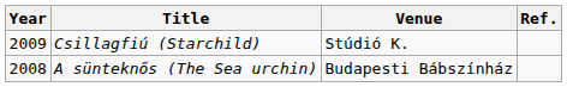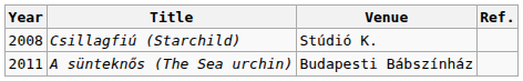Csillagfiú (Starchild) | Year: 2009 -> 2008
A sünteknős (The Sea urchin) | Year: 2008 -> 2011
